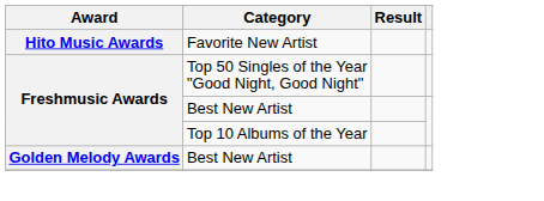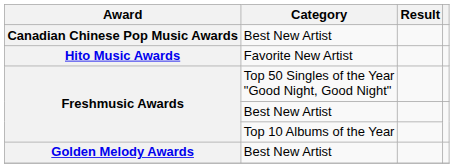+ row: Canadian Chinese Pop Music Awards | Best New Artist
